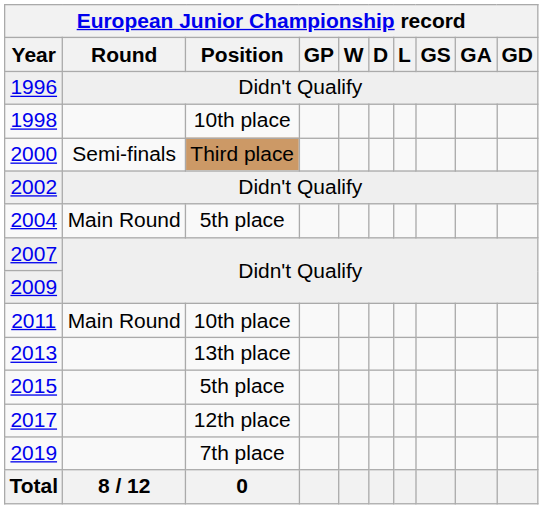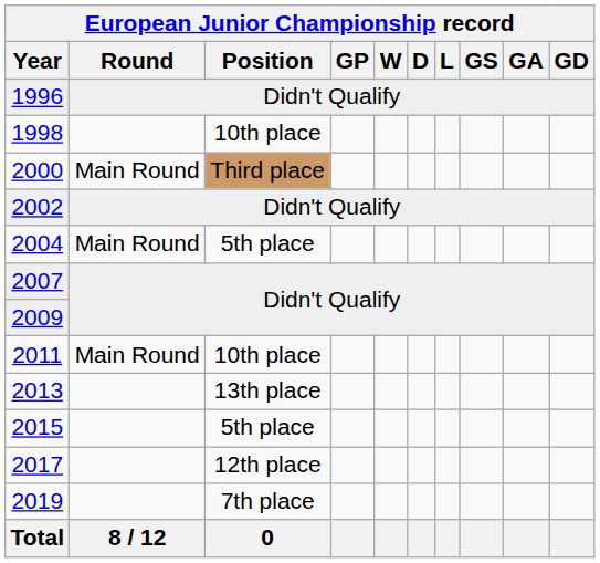2000 | European Junior Championship record / Round: Semi-finals -> Main Round
